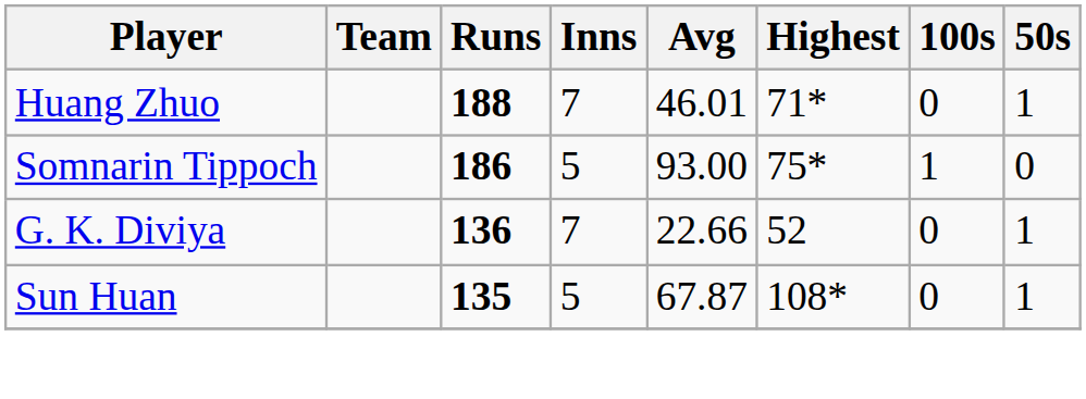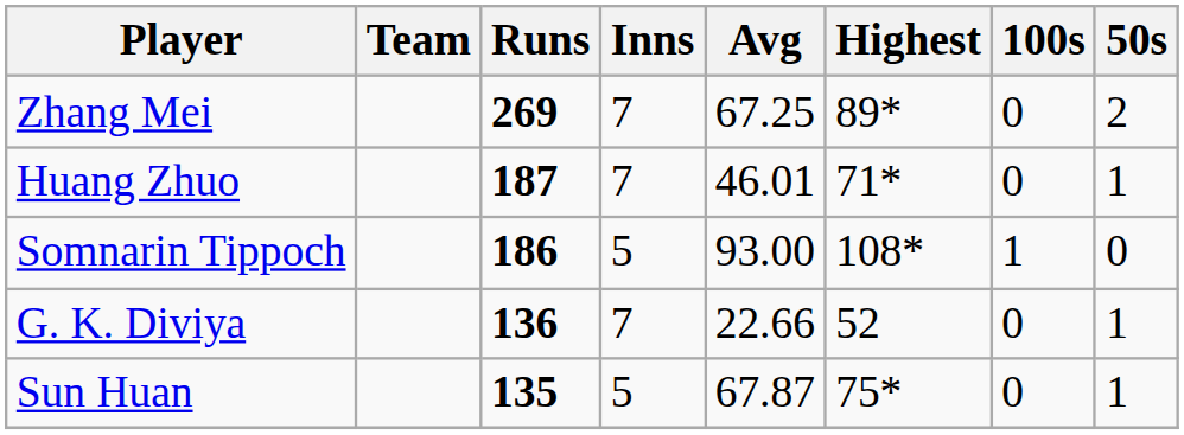+ row: Zhang Mei | 269 | 7 | 67.25 | 89* | 0 | 2
Huang Zhuo | Runs: 188 -> 187
Somnarin Tippoch | Highest: 75* -> 108*
Sun Huan | Highest: 108* -> 75*
